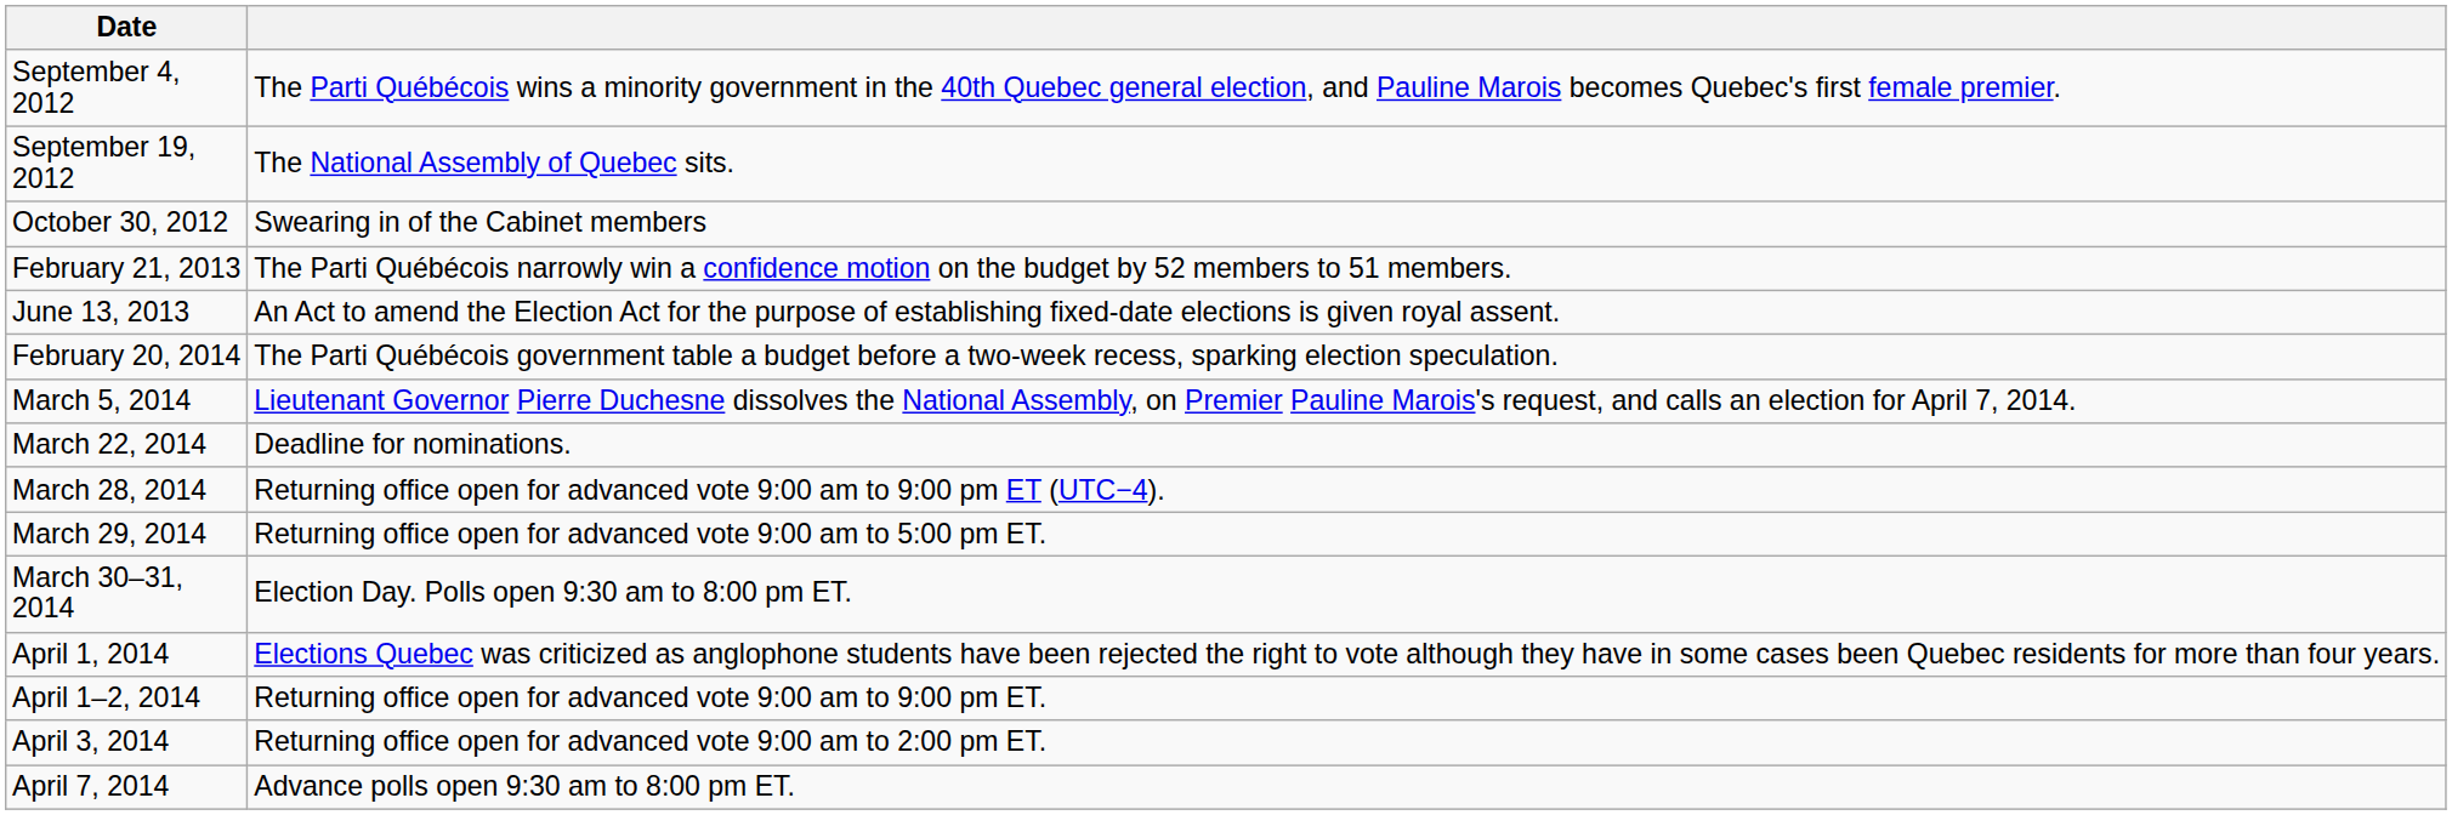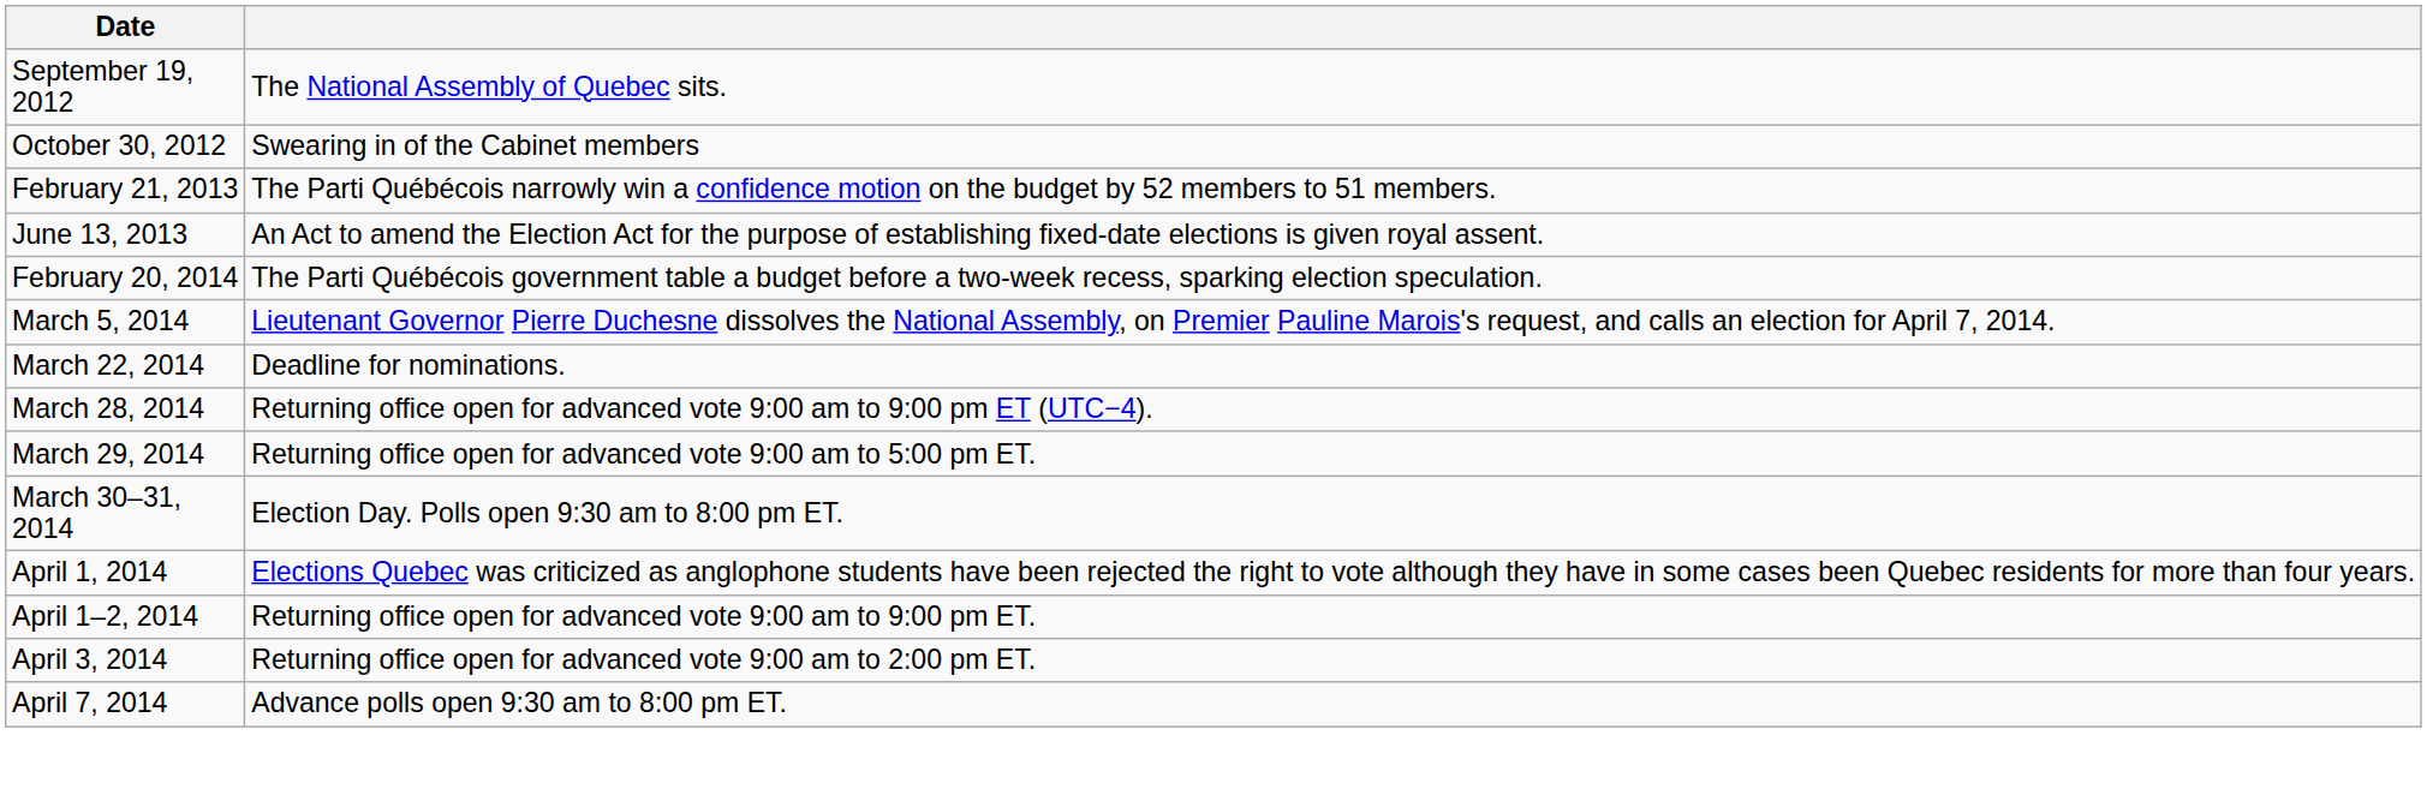- row: September 4, 2012 | The Parti Québécois wins a minority government in the 40th Quebec general election, and Pauline Marois becomes Quebec's first female premier.
